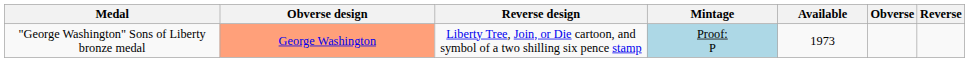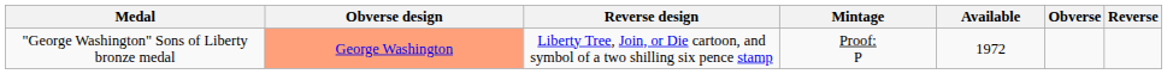"George Washington" Sons of Liberty bronze medal | Mintage: lightblue background -> no background
"George Washington" Sons of Liberty bronze medal | Available: 1973 -> 1972
